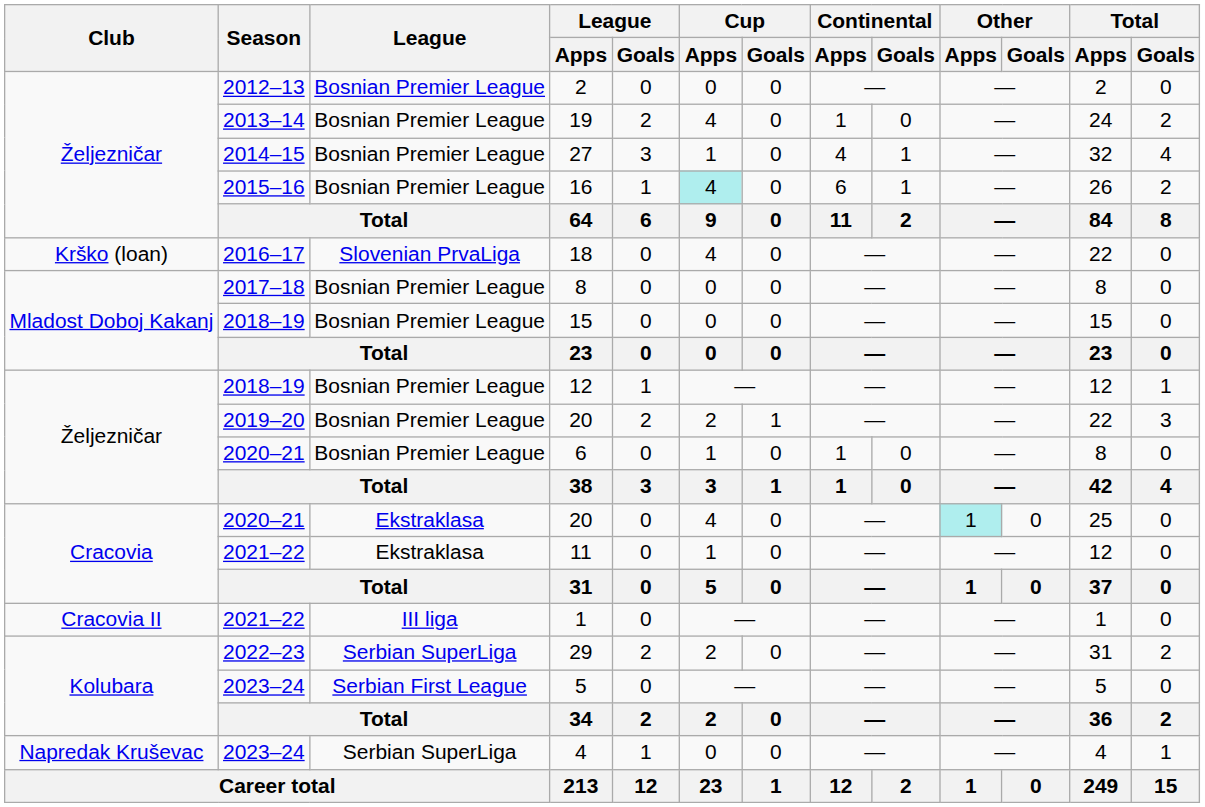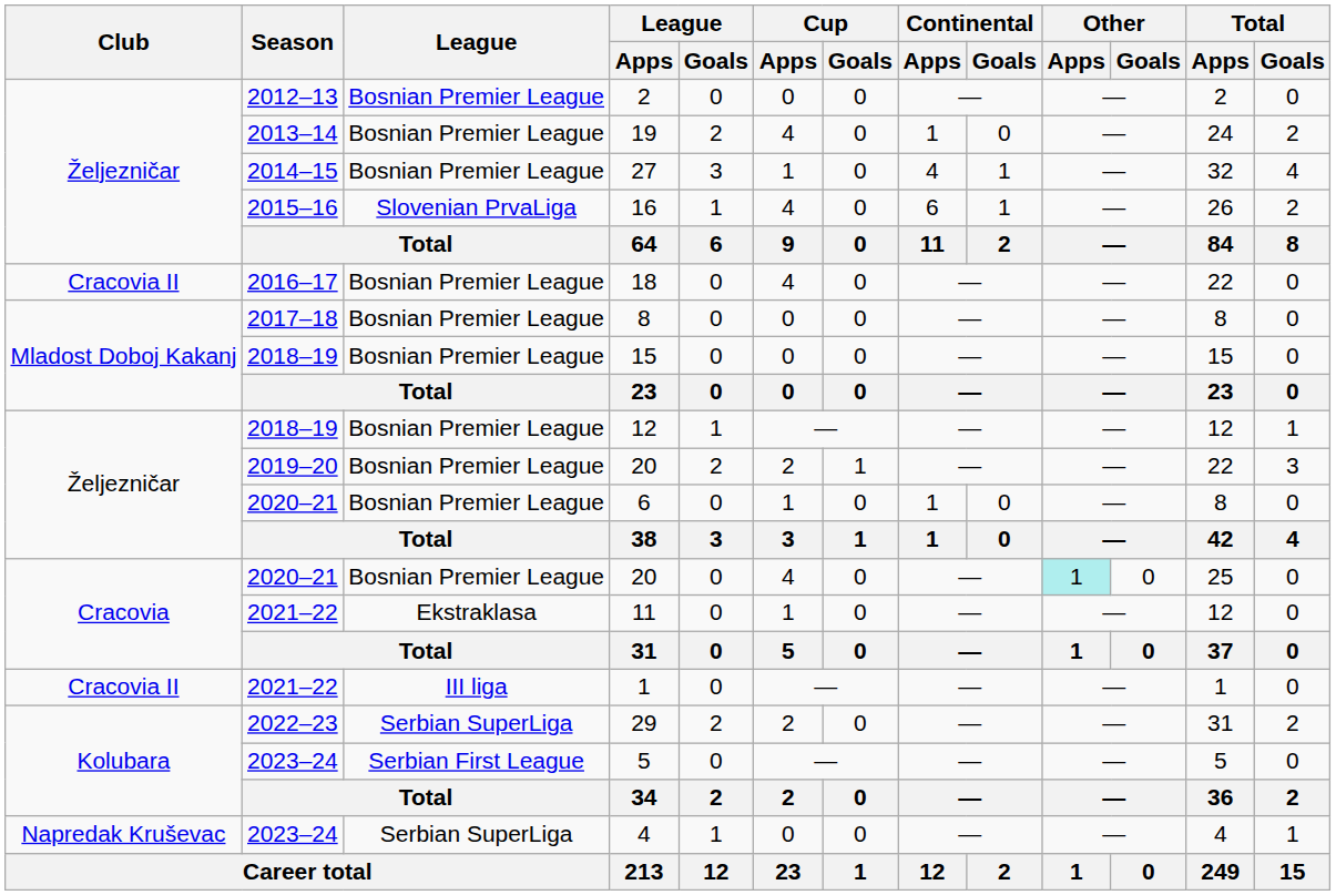16 | League: Bosnian Premier League -> Slovenian PrvaLiga
16 | Cup / Apps: paleturquoise background -> no background
18 | Club: Krško (loan) -> Cracovia II
18 | League: Slovenian PrvaLiga -> Bosnian Premier League
2020–21 / 20 | League: Ekstraklasa -> Bosnian Premier League
